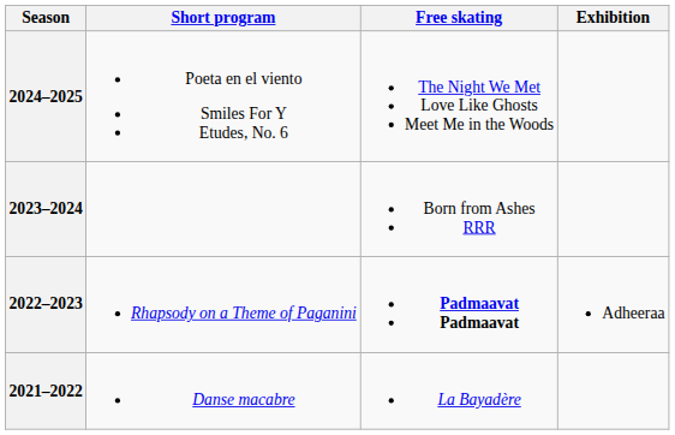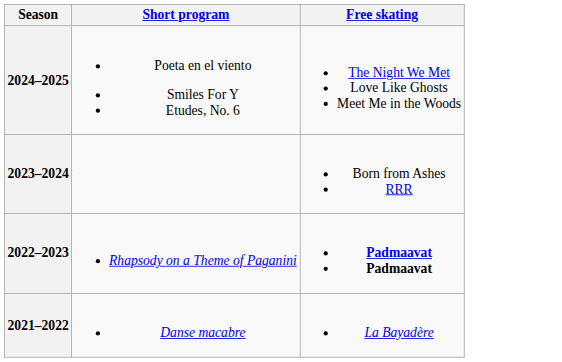- column: Exhibition | Adheeraa
